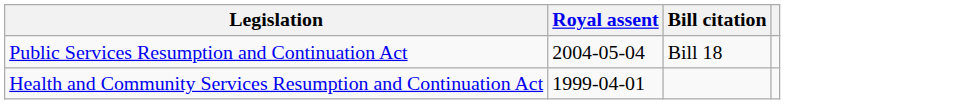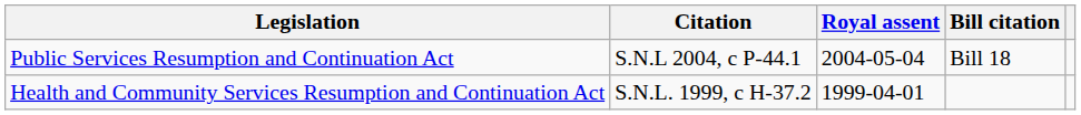+ column: Citation | S.N.L 2004, c P-44.1 | S.N.L. 1999, c H-37.2
